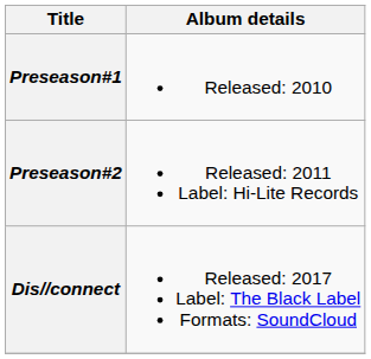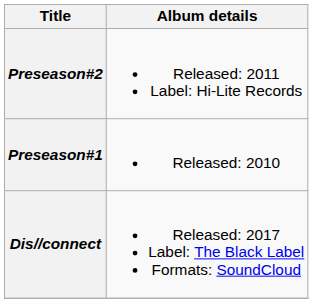rows swapped: Preseason#1 <-> Preseason#2
